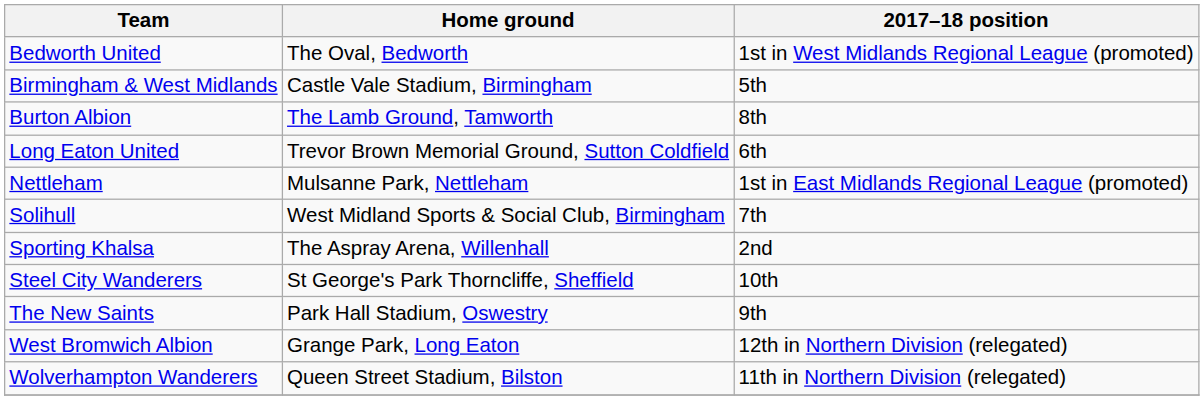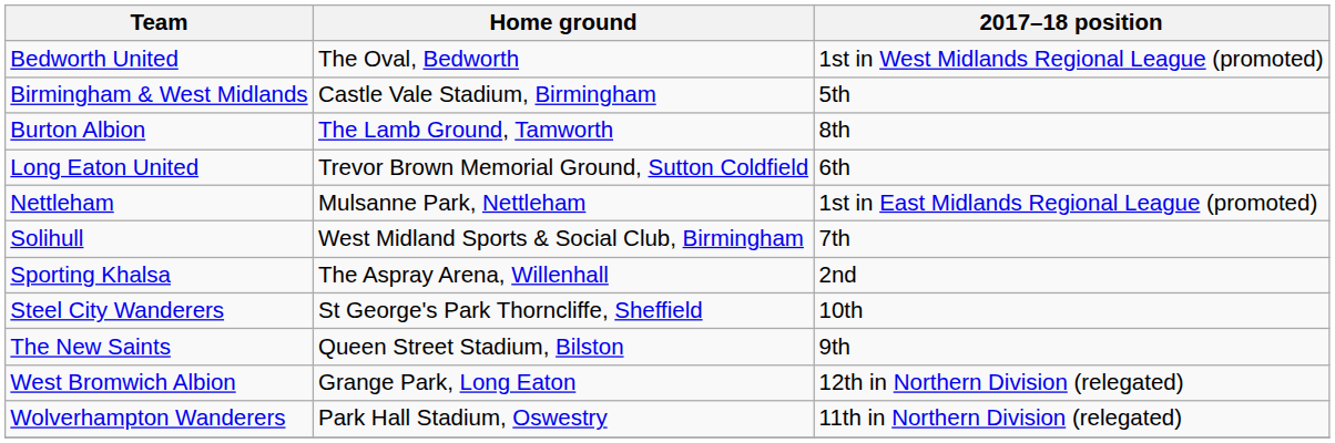The New Saints | Home ground: Park Hall Stadium, Oswestry -> Queen Street Stadium, Bilston
Wolverhampton Wanderers | Home ground: Queen Street Stadium, Bilston -> Park Hall Stadium, Oswestry
